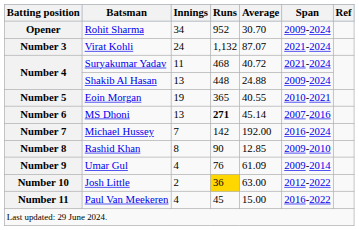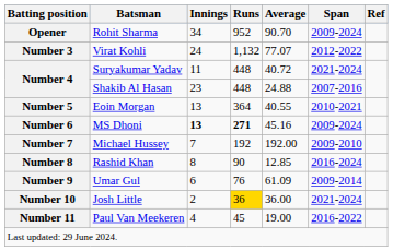Opener | Average: 30.70 -> 90.70
Number 3 | Average: 87.07 -> 77.07
Number 3 | Span: 2021-2024 -> 2012-2022
Number 4 / Suryakumar Yadav | Runs: 468 -> 448
Number 4 / Shakib Al Hasan | Innings: 13 -> 23
Number 4 / Shakib Al Hasan | Span: 2009-2024 -> 2007-2016
Number 5 | Innings: 19 -> 13
Number 5 | Runs: 365 -> 364
Number 6 | Innings: normal -> bold
Number 6 | Average: 45.14 -> 45.16
Number 6 | Span: 2007-2016 -> 2009-2024
Number 7 | Runs: 142 -> 192
Number 7 | Span: 2016-2024 -> 2009-2010
Number 8 | Span: 2009-2010 -> 2016-2024
Number 9 | Innings: 4 -> 6
Number 10 | Average: 63.00 -> 36.00
Number 10 | Span: 2012-2022 -> 2021-2024
Number 11 | Average: 15.00 -> 19.00
